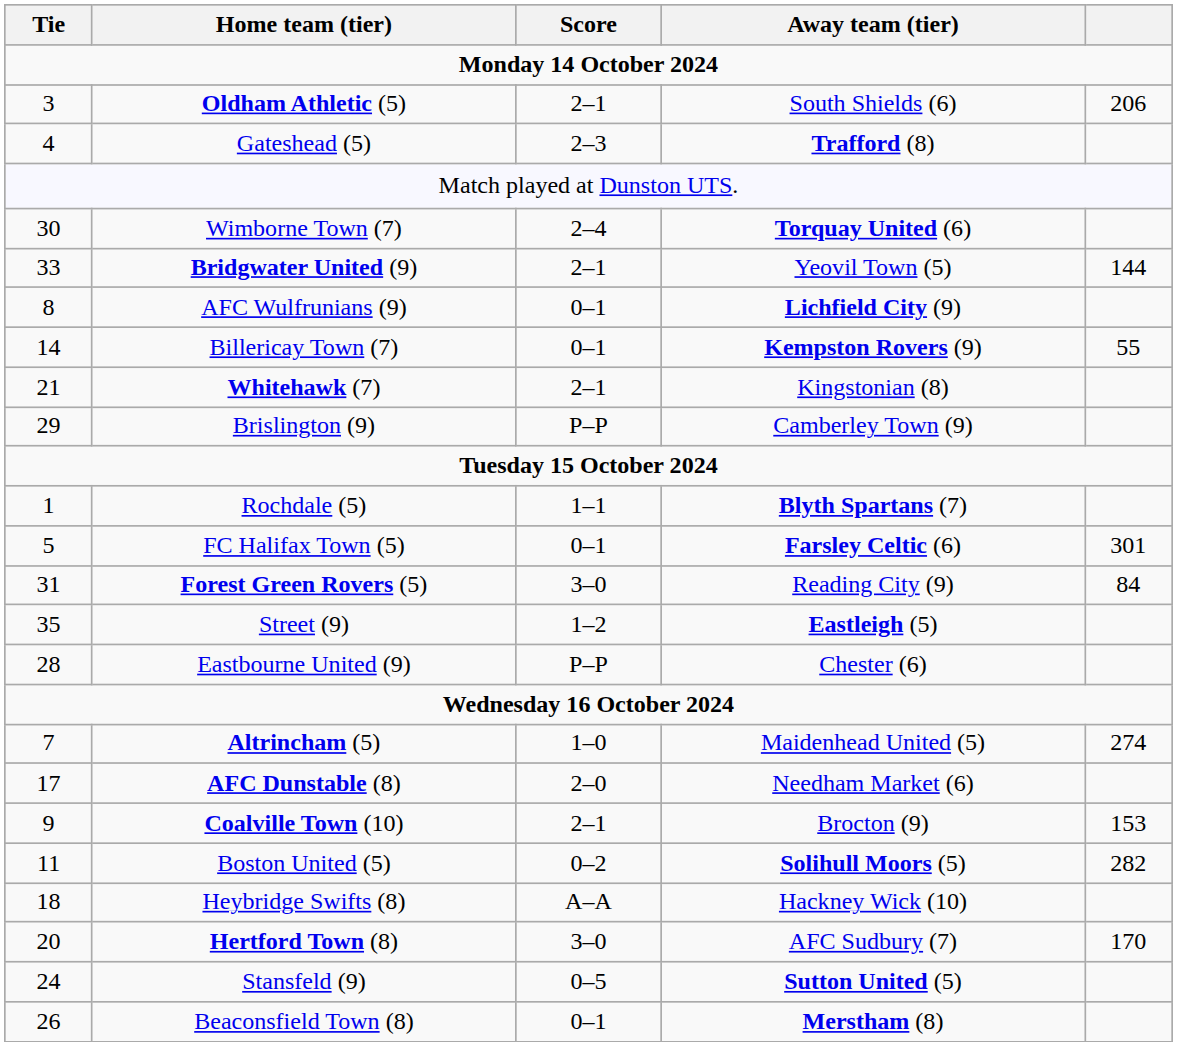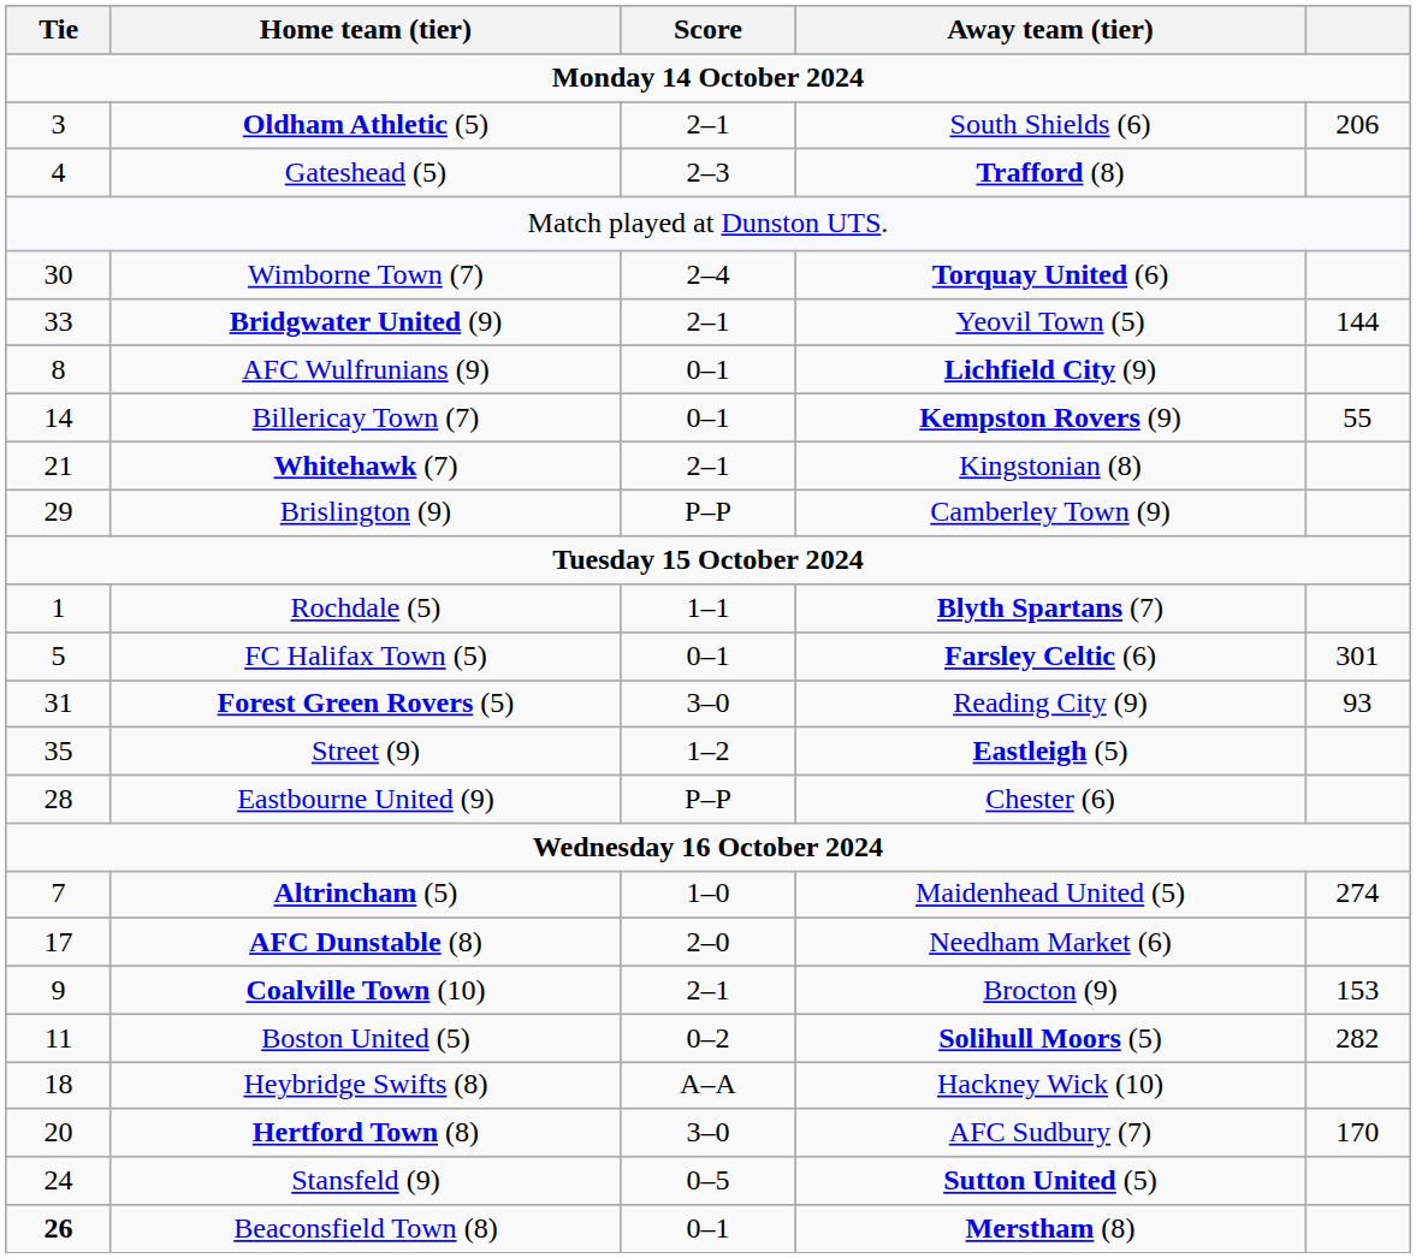Forest Green Rovers (5) | column 5: 84 -> 93
Beaconsfield Town (8) | Tie: normal -> bold
